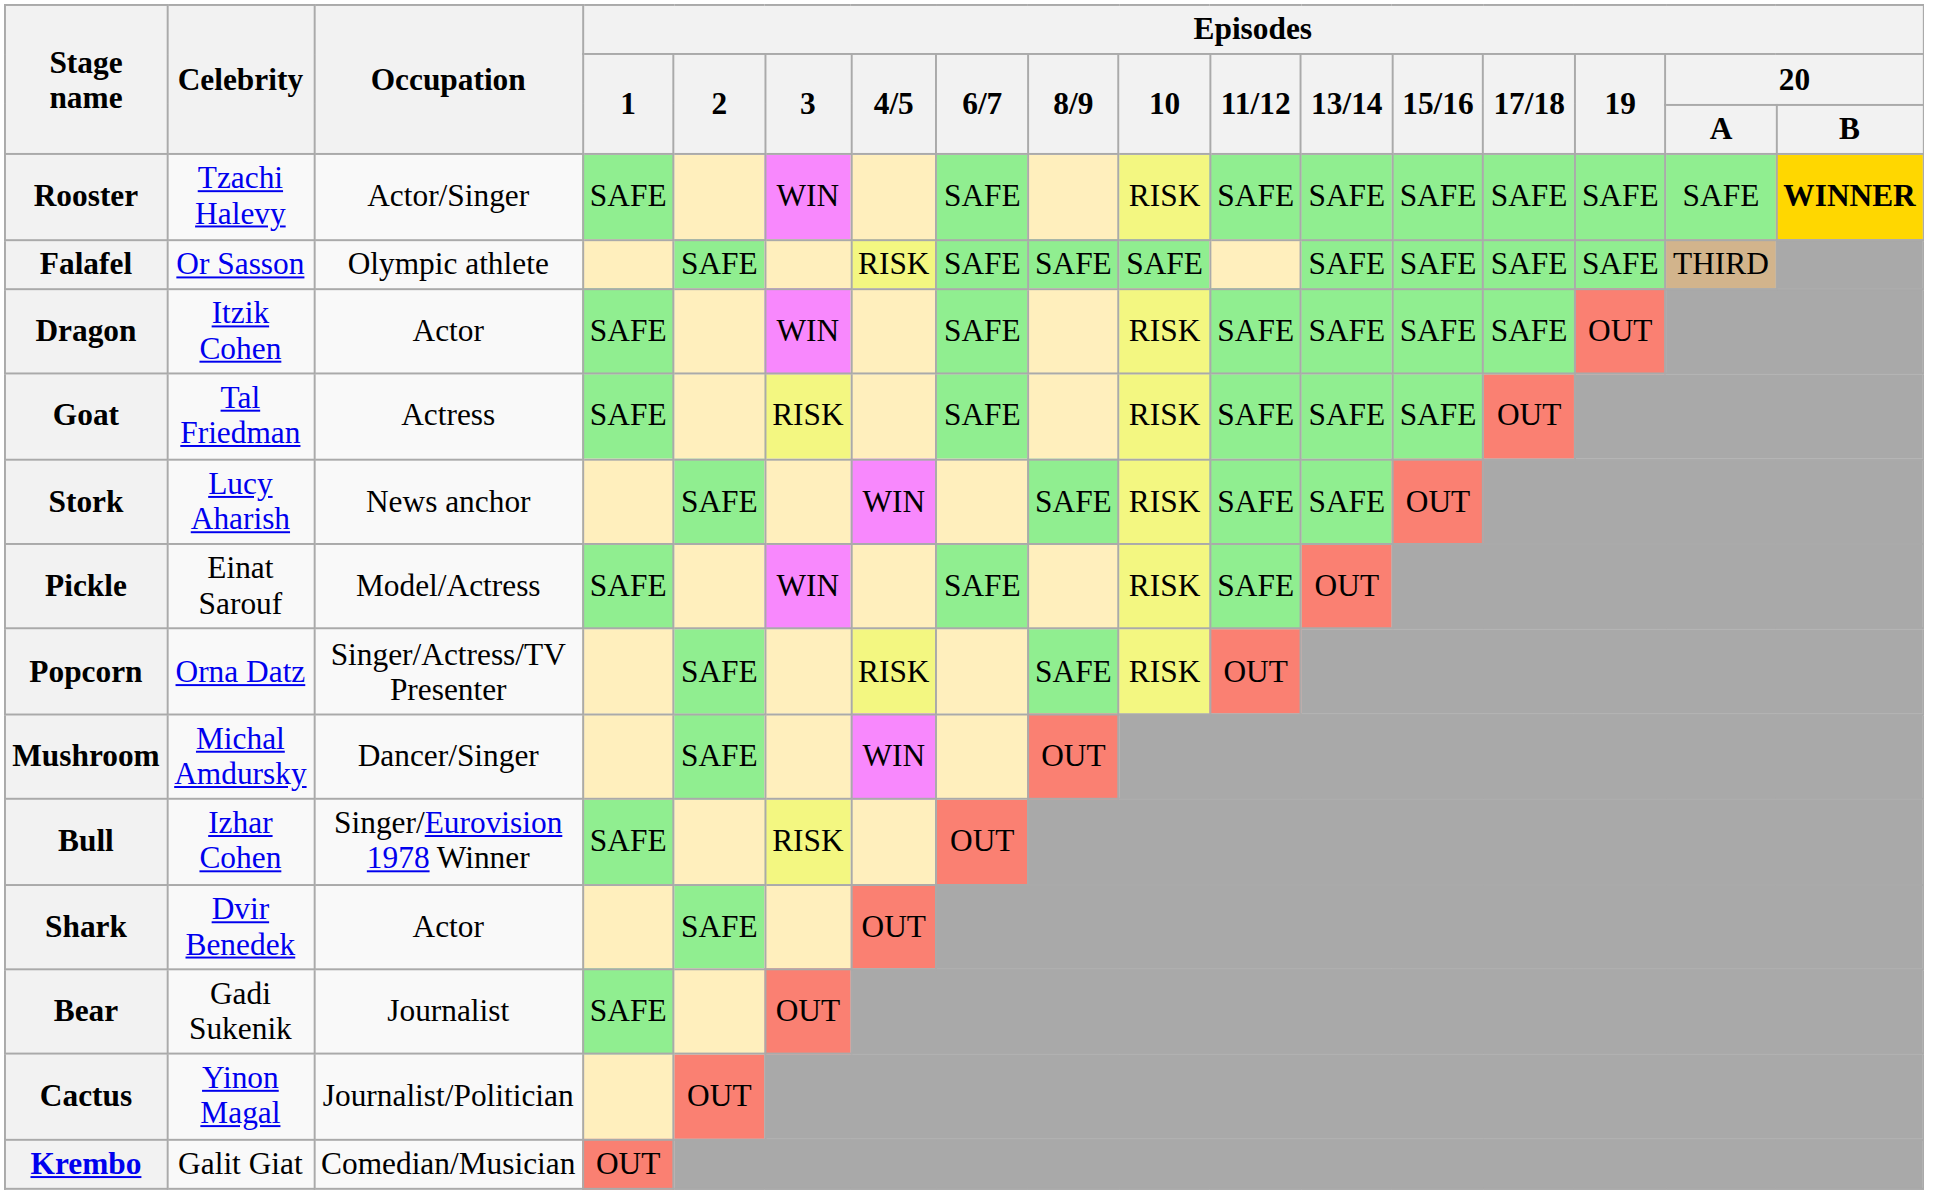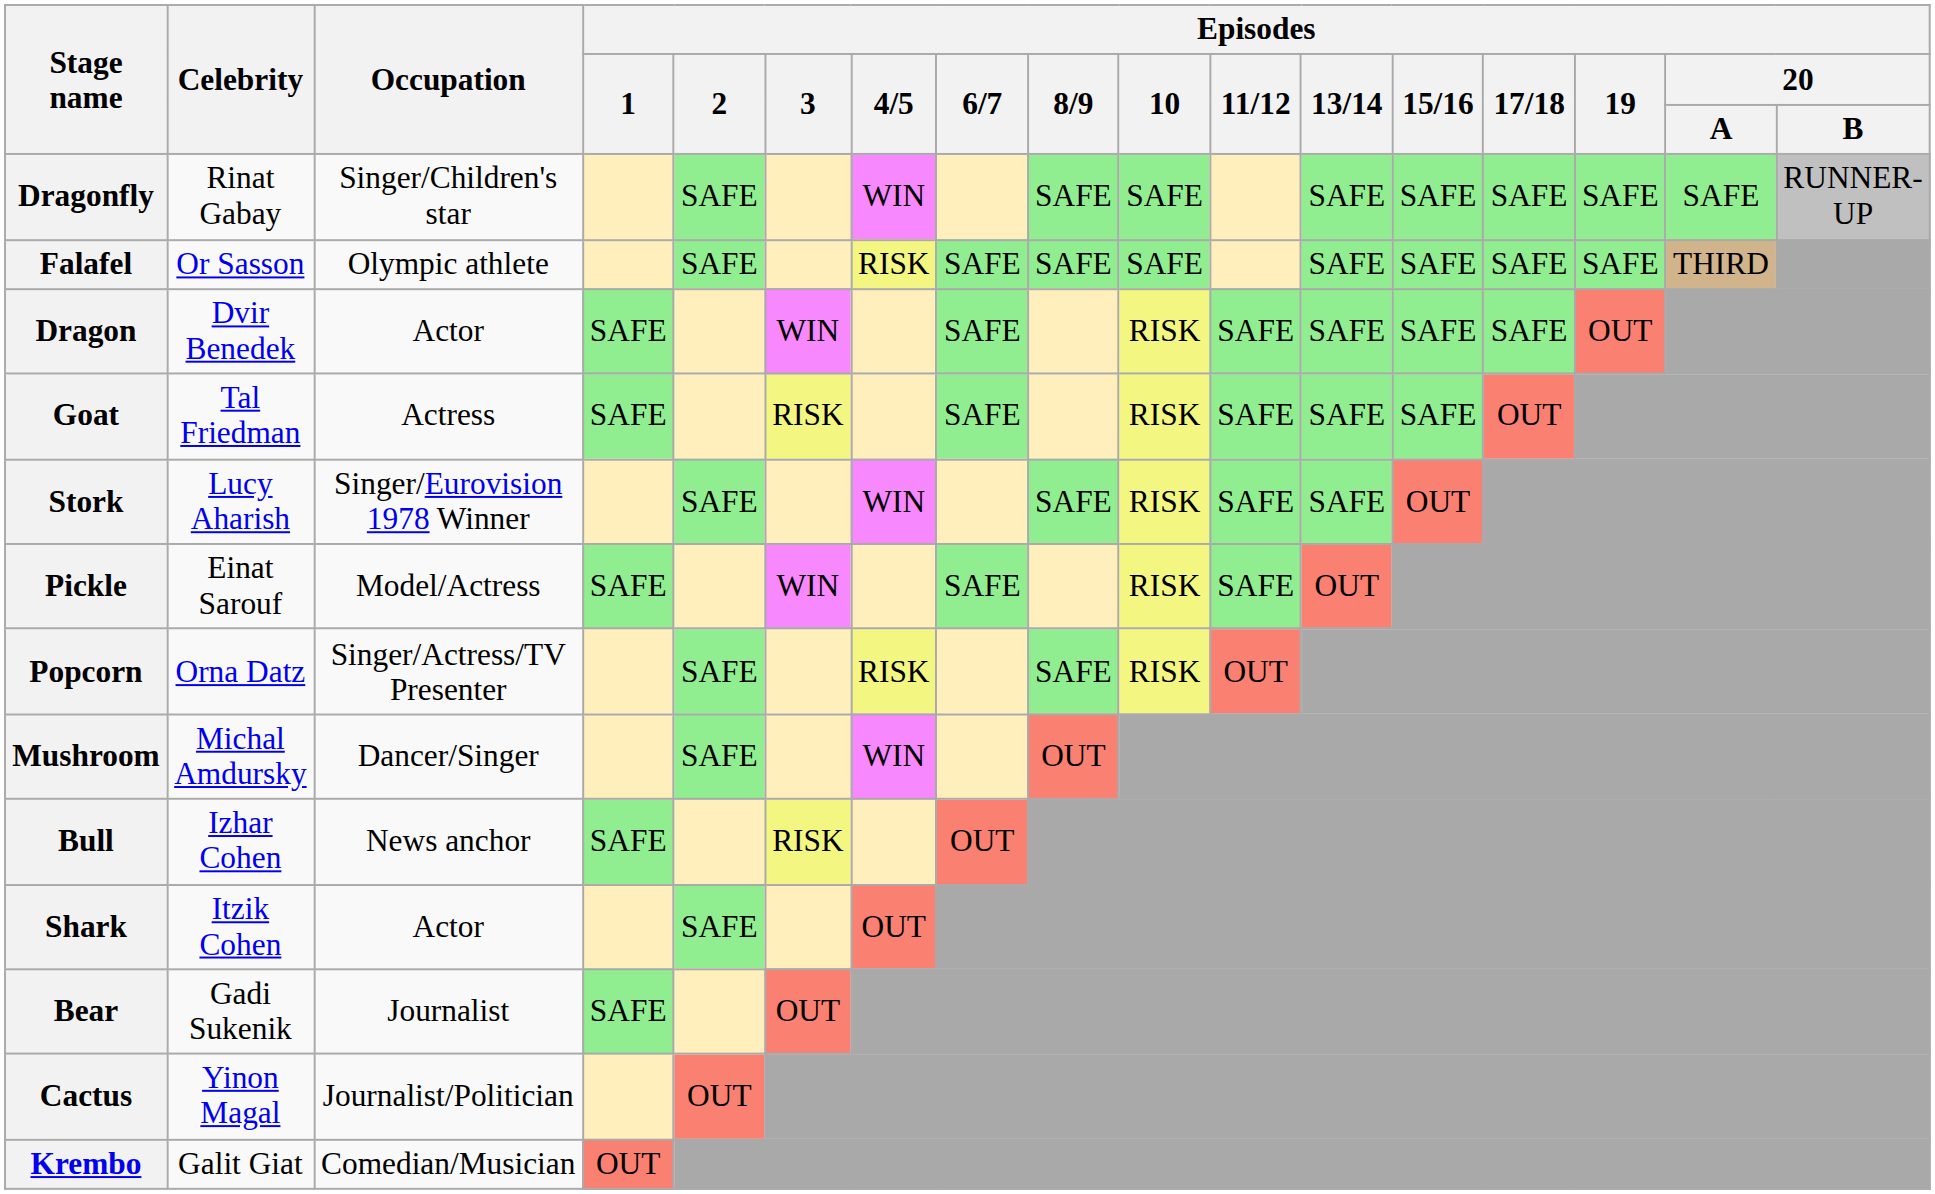- row: Rooster | Tzachi Halevy | Actor/Singer | SAFE | WIN | SAFE | RISK | SAFE | SAFE | SAFE | SAFE | SAFE | SAFE | WINNER
+ row: Dragonfly | Rinat Gabay | Singer/Children's star | SAFE | WIN | SAFE | SAFE | SAFE | SAFE | SAFE | SAFE | SAFE | RUNNER-UP
Dragon | Celebrity: Itzik Cohen -> Dvir Benedek
Stork | Occupation: News anchor -> Singer/Eurovision 1978 Winner
Bull | Occupation: Singer/Eurovision 1978 Winner -> News anchor
Shark | Celebrity: Dvir Benedek -> Itzik Cohen
